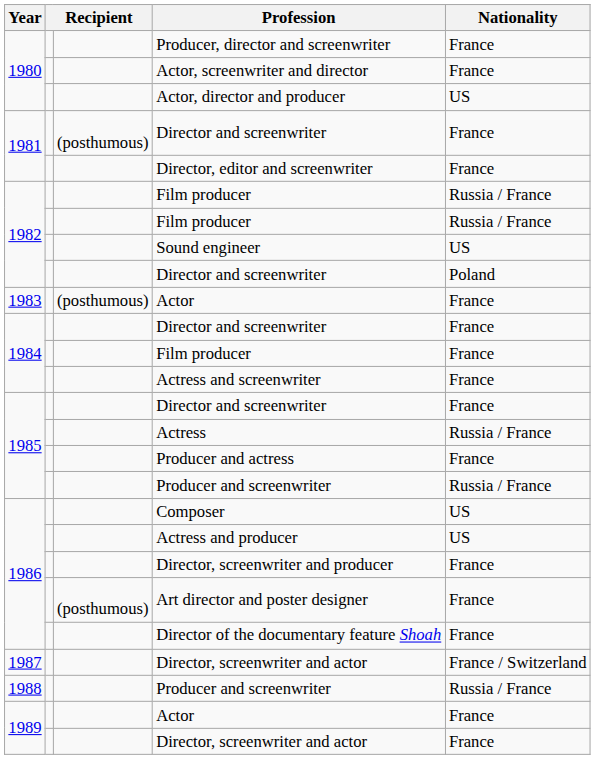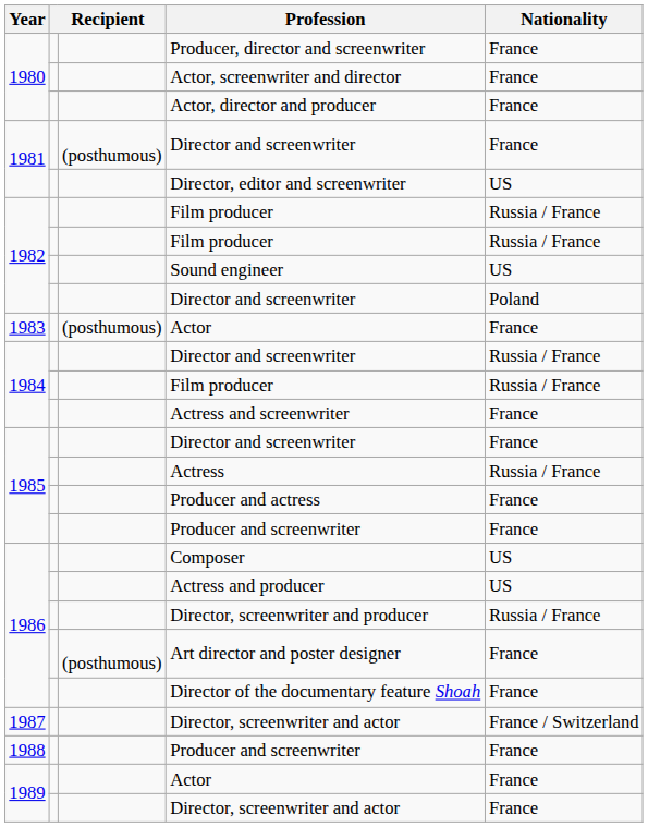Actor, director and producer | Nationality: US -> France
Director, editor and screenwriter | Nationality: France -> US
1984 / Director and screenwriter | Nationality: France -> Russia / France
1984 / Film producer | Nationality: France -> Russia / France
1985 / Producer and screenwriter | Nationality: Russia / France -> France
Director, screenwriter and producer | Nationality: France -> Russia / France
1988 / Producer and screenwriter | Nationality: Russia / France -> France
